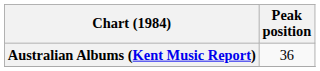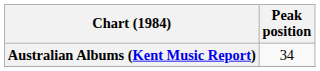Australian Albums (Kent Music Report) | Peak position: 36 -> 34
